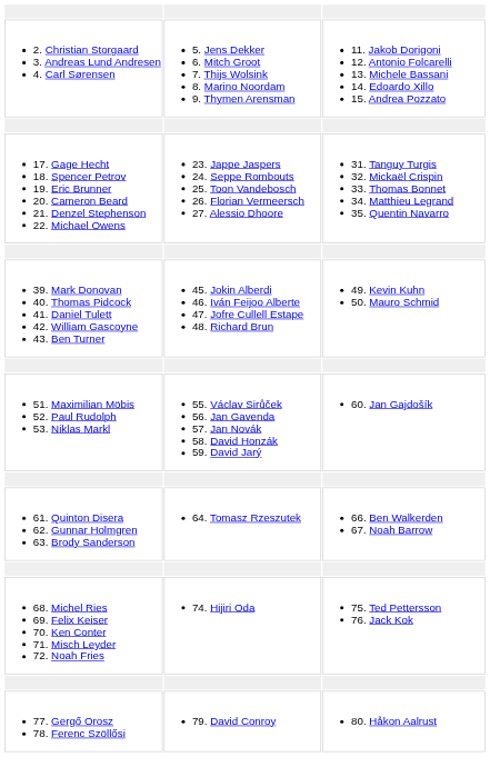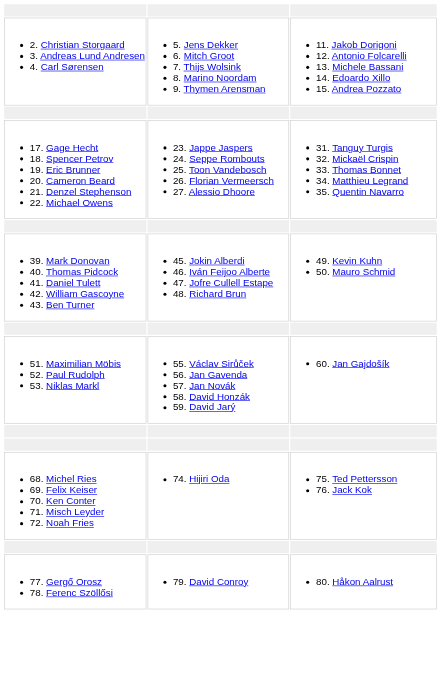- row: 61. Quinton Disera 62. Gunnar Holmgren 63. Brody Sanderson | 64. Tomasz Rzeszutek | 66. Ben Walkerden 67. Noah Barrow
